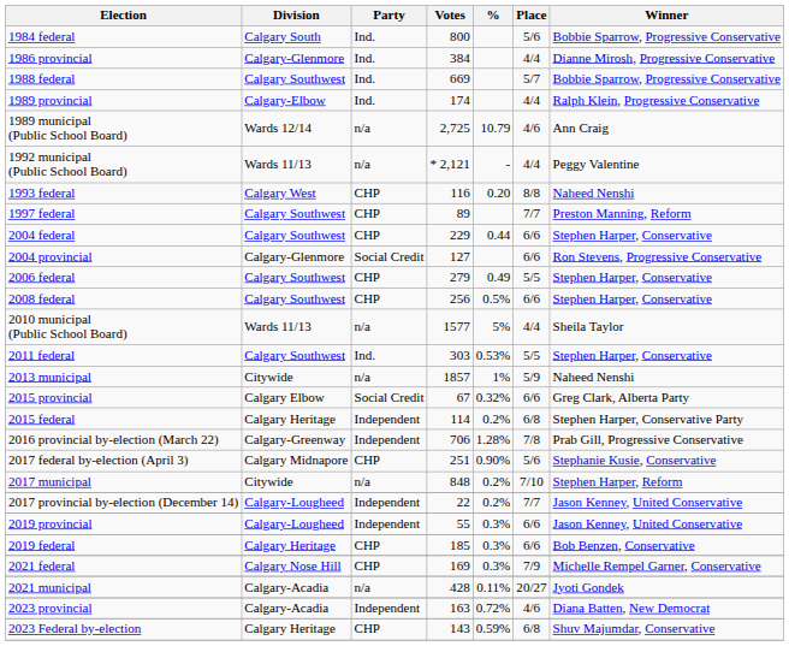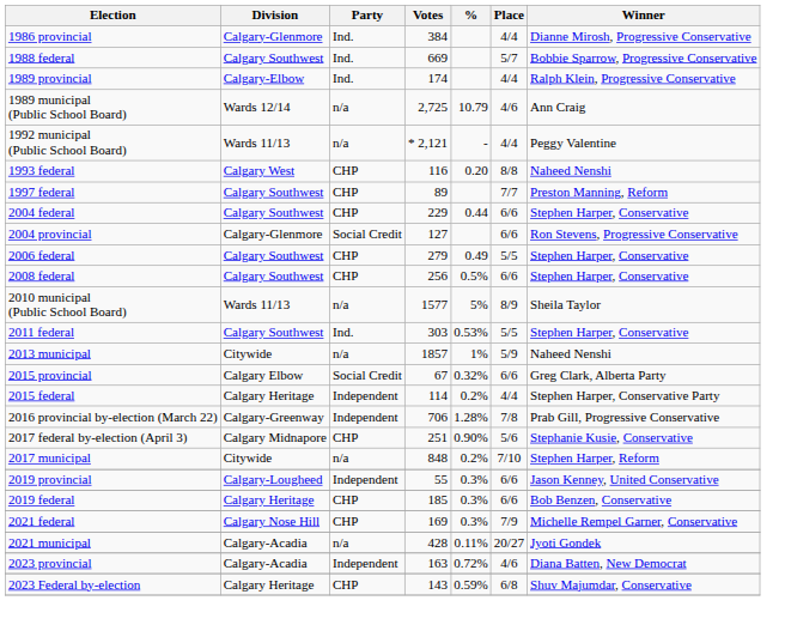- row: 1984 federal | Calgary South | Ind. | 800 | 5/6 | Bobbie Sparrow, Progressive Conservative
2010 municipal (Public School Board) | Place: 4/4 -> 8/9
2015 federal | Place: 6/8 -> 4/4
- row: 2017 provincial by-election (December 14) | Calgary-Lougheed | Independent | 22 | 0.2% | 7/7 | Jason Kenney, United Conservative
